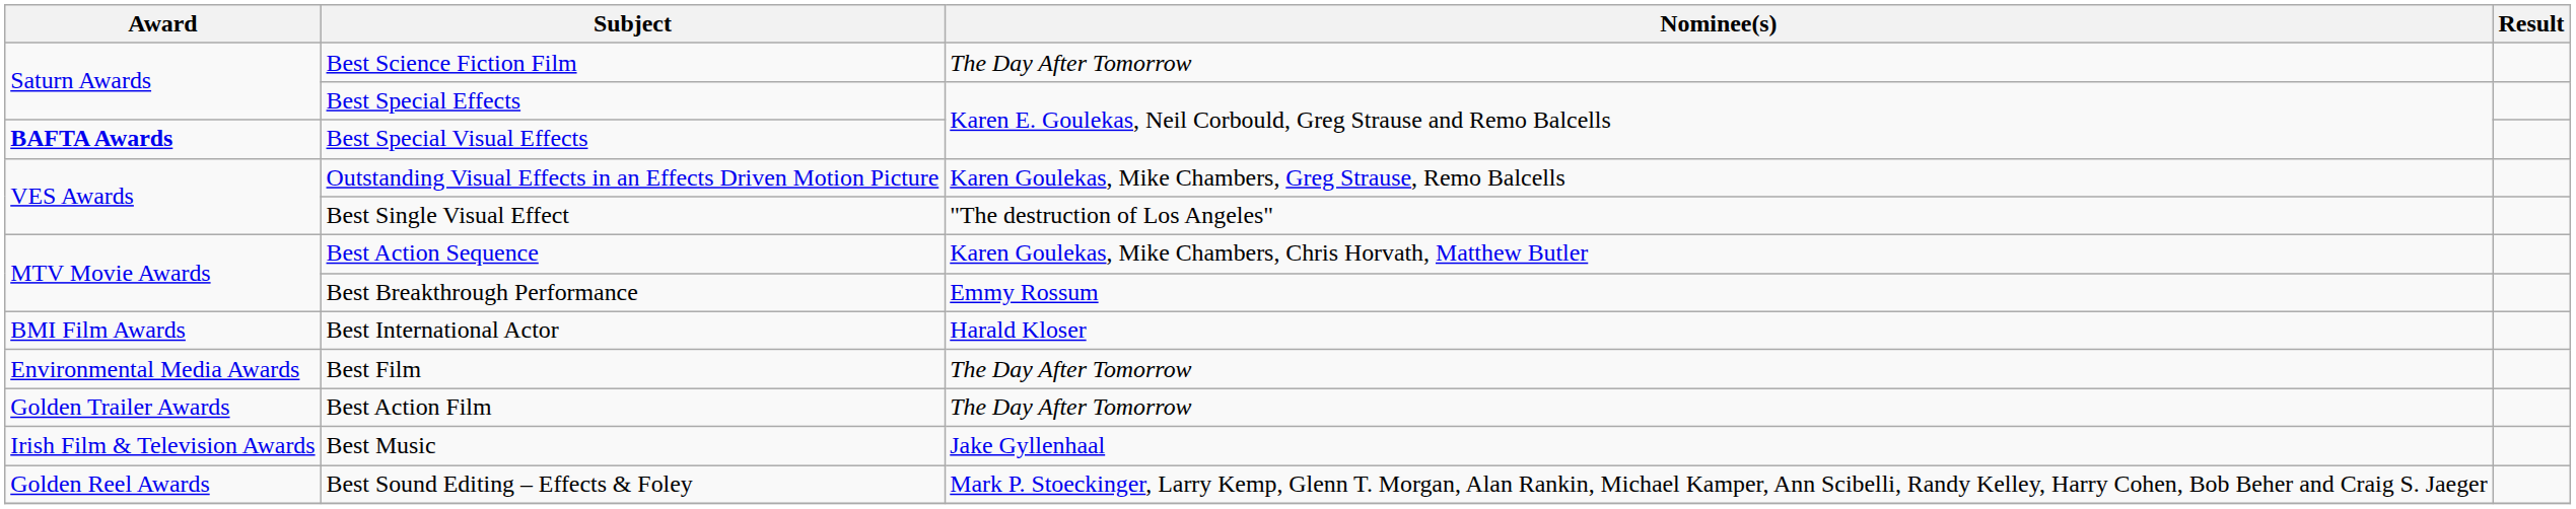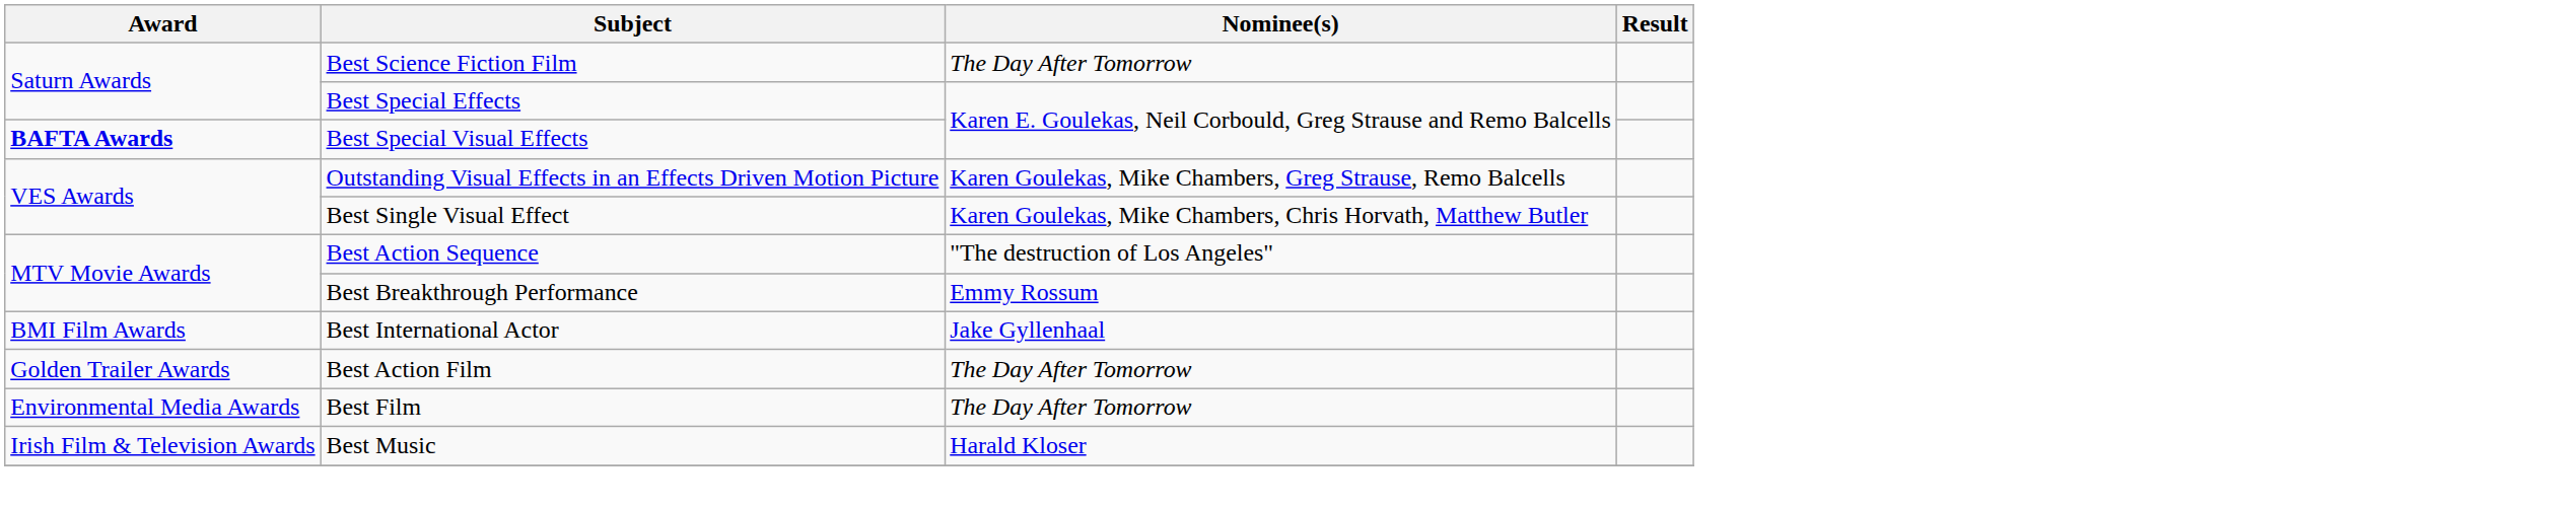Best Single Visual Effect | Nominee(s): "The destruction of Los Angeles" -> Karen Goulekas, Mike Chambers, Chris Horvath, Matthew Butler
Best Action Sequence | Nominee(s): Karen Goulekas, Mike Chambers, Chris Horvath, Matthew Butler -> "The destruction of Los Angeles"
Best International Actor | Nominee(s): Harald Kloser -> Jake Gyllenhaal
rows swapped: Best Action Film <-> Best Film
Best Music | Nominee(s): Jake Gyllenhaal -> Harald Kloser
- row: Golden Reel Awards | Best Sound Editing – Effects & Foley | Mark P. Stoeckinger, Larry Kemp, Glenn T. Morgan, Alan Rankin, Michael Kamper, Ann Scibelli, Randy Kelley, Harry Cohen, Bob Beher and Craig S. Jaeger
